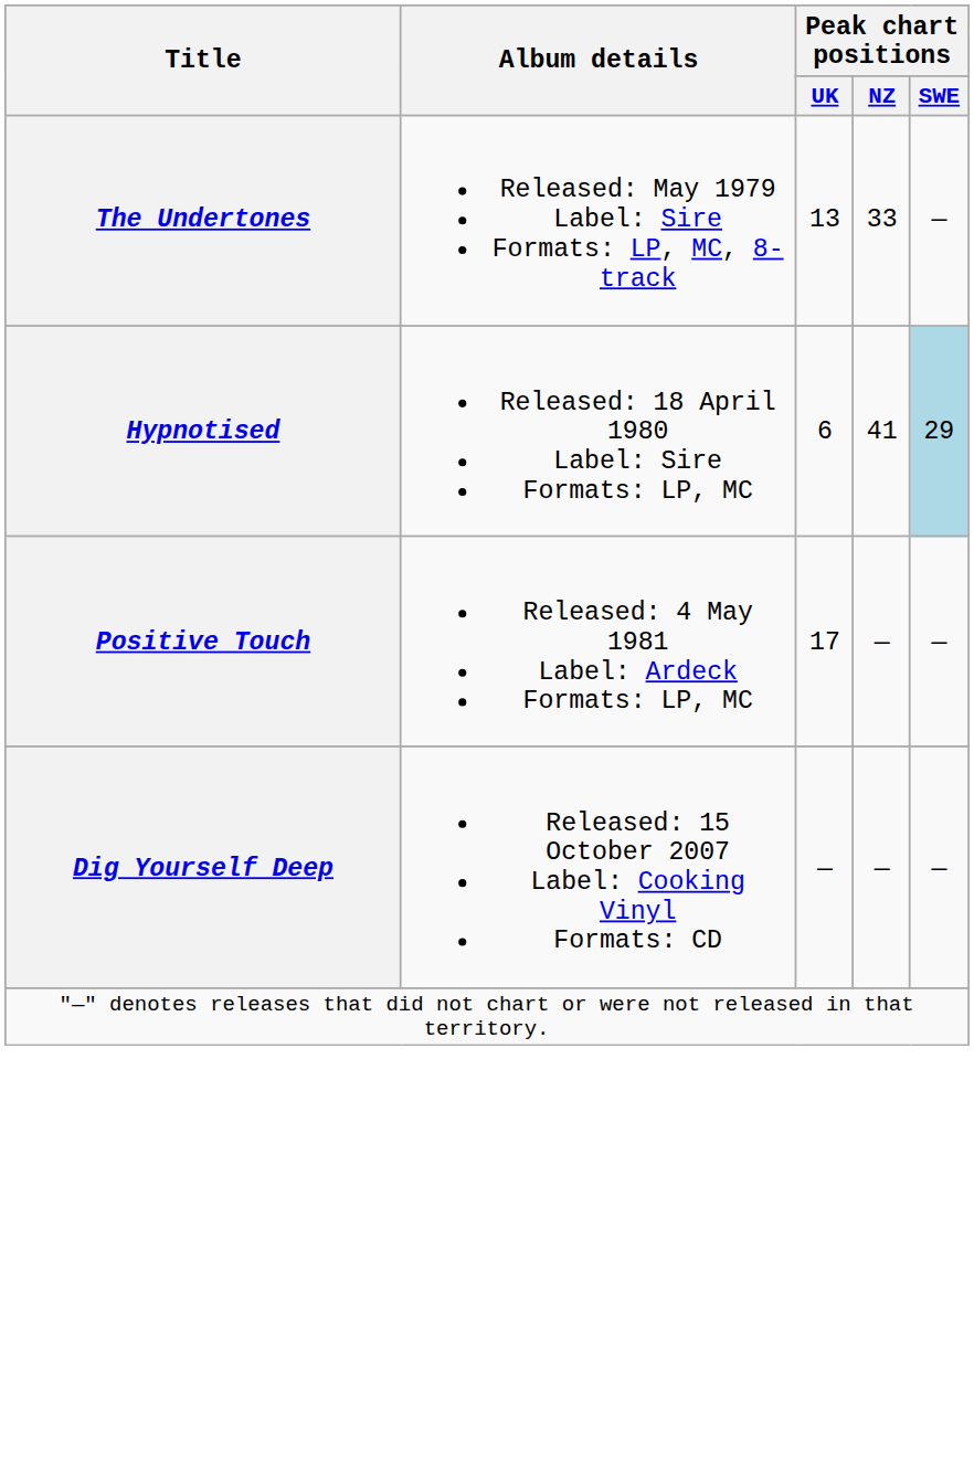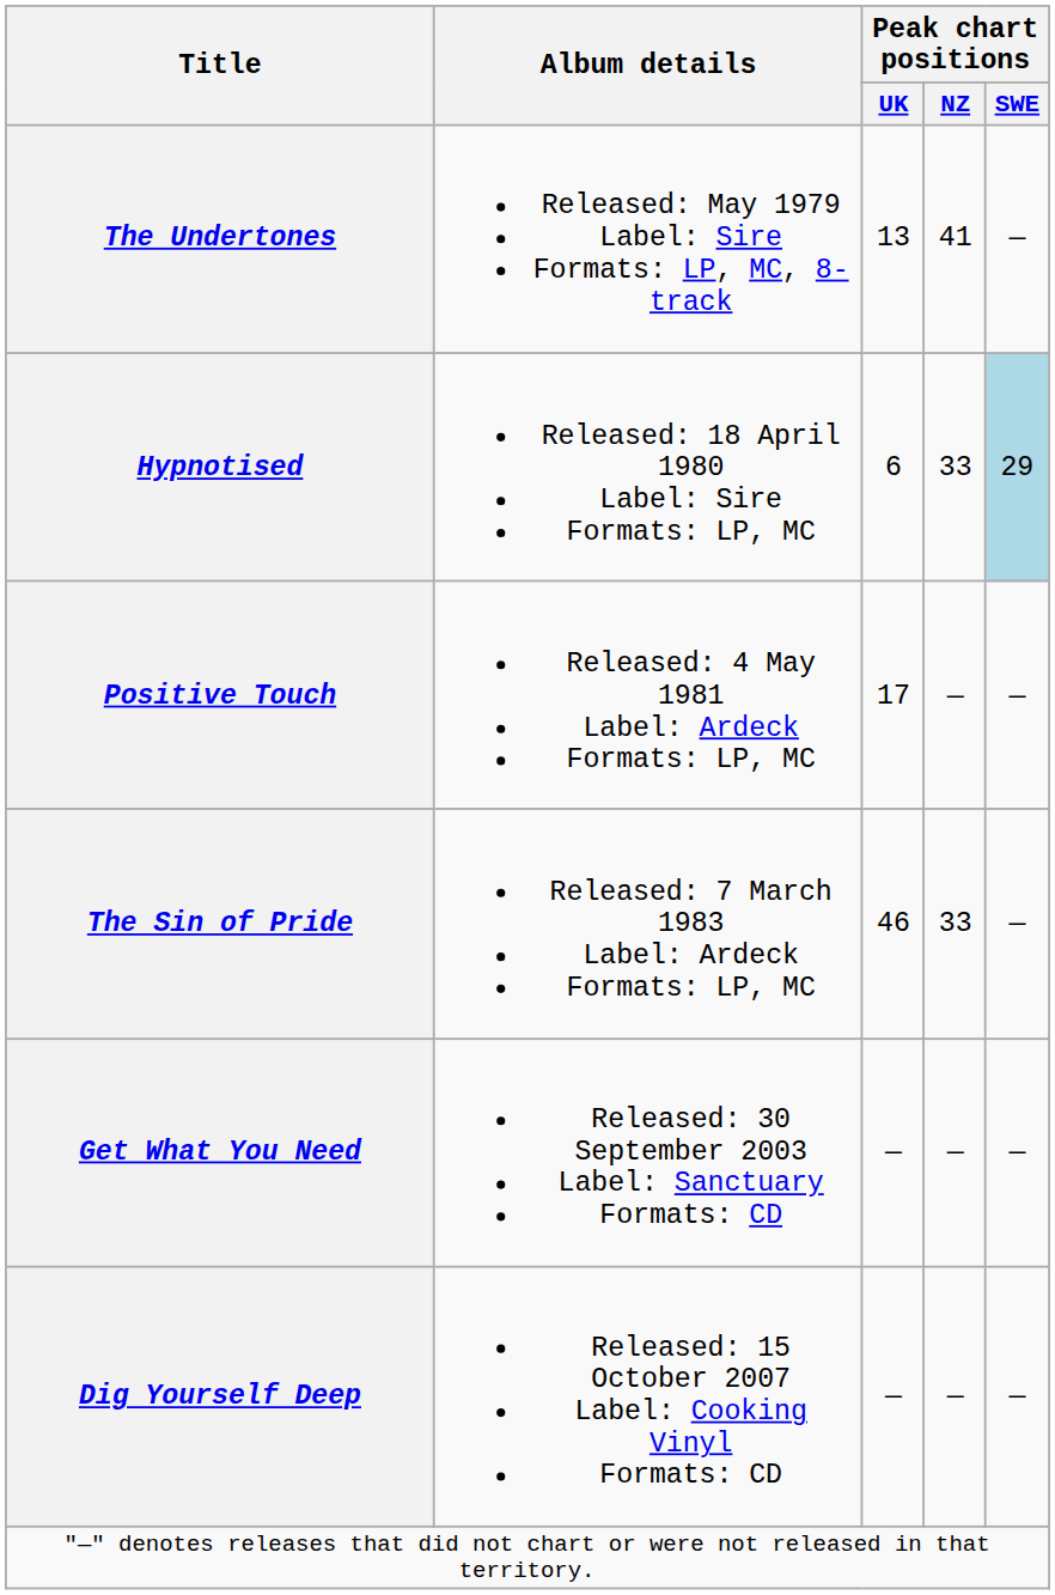The Undertones | Peak chart positions / NZ: 33 -> 41
Hypnotised | Peak chart positions / NZ: 41 -> 33
+ row: The Sin of Pride | Released: 7 March 1983 Label: Ardeck Formats: LP, MC | 46 | 33 | —
+ row: Get What You Need | Released: 30 September 2003 Label: Sanctuary Formats: CD | — | — | —
